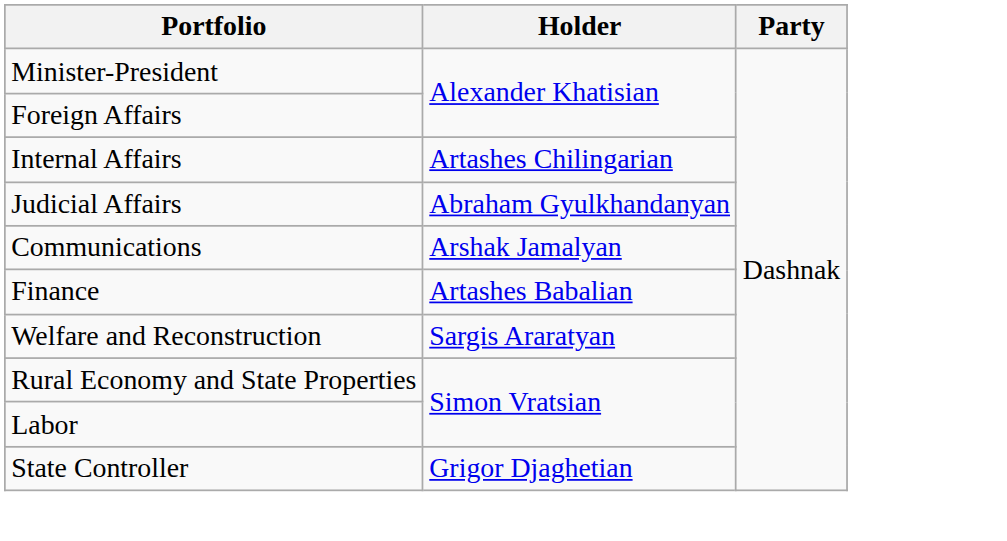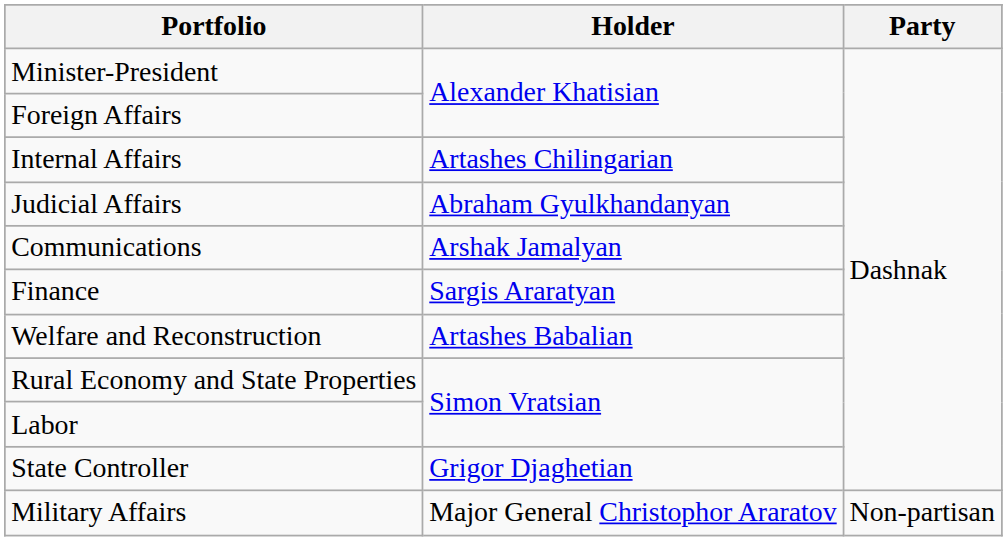Finance | Holder: Artashes Babalian -> Sargis Araratyan
Welfare and Reconstruction | Holder: Sargis Araratyan -> Artashes Babalian
+ row: Military Affairs | Major General Christophor Araratov | Non-partisan
